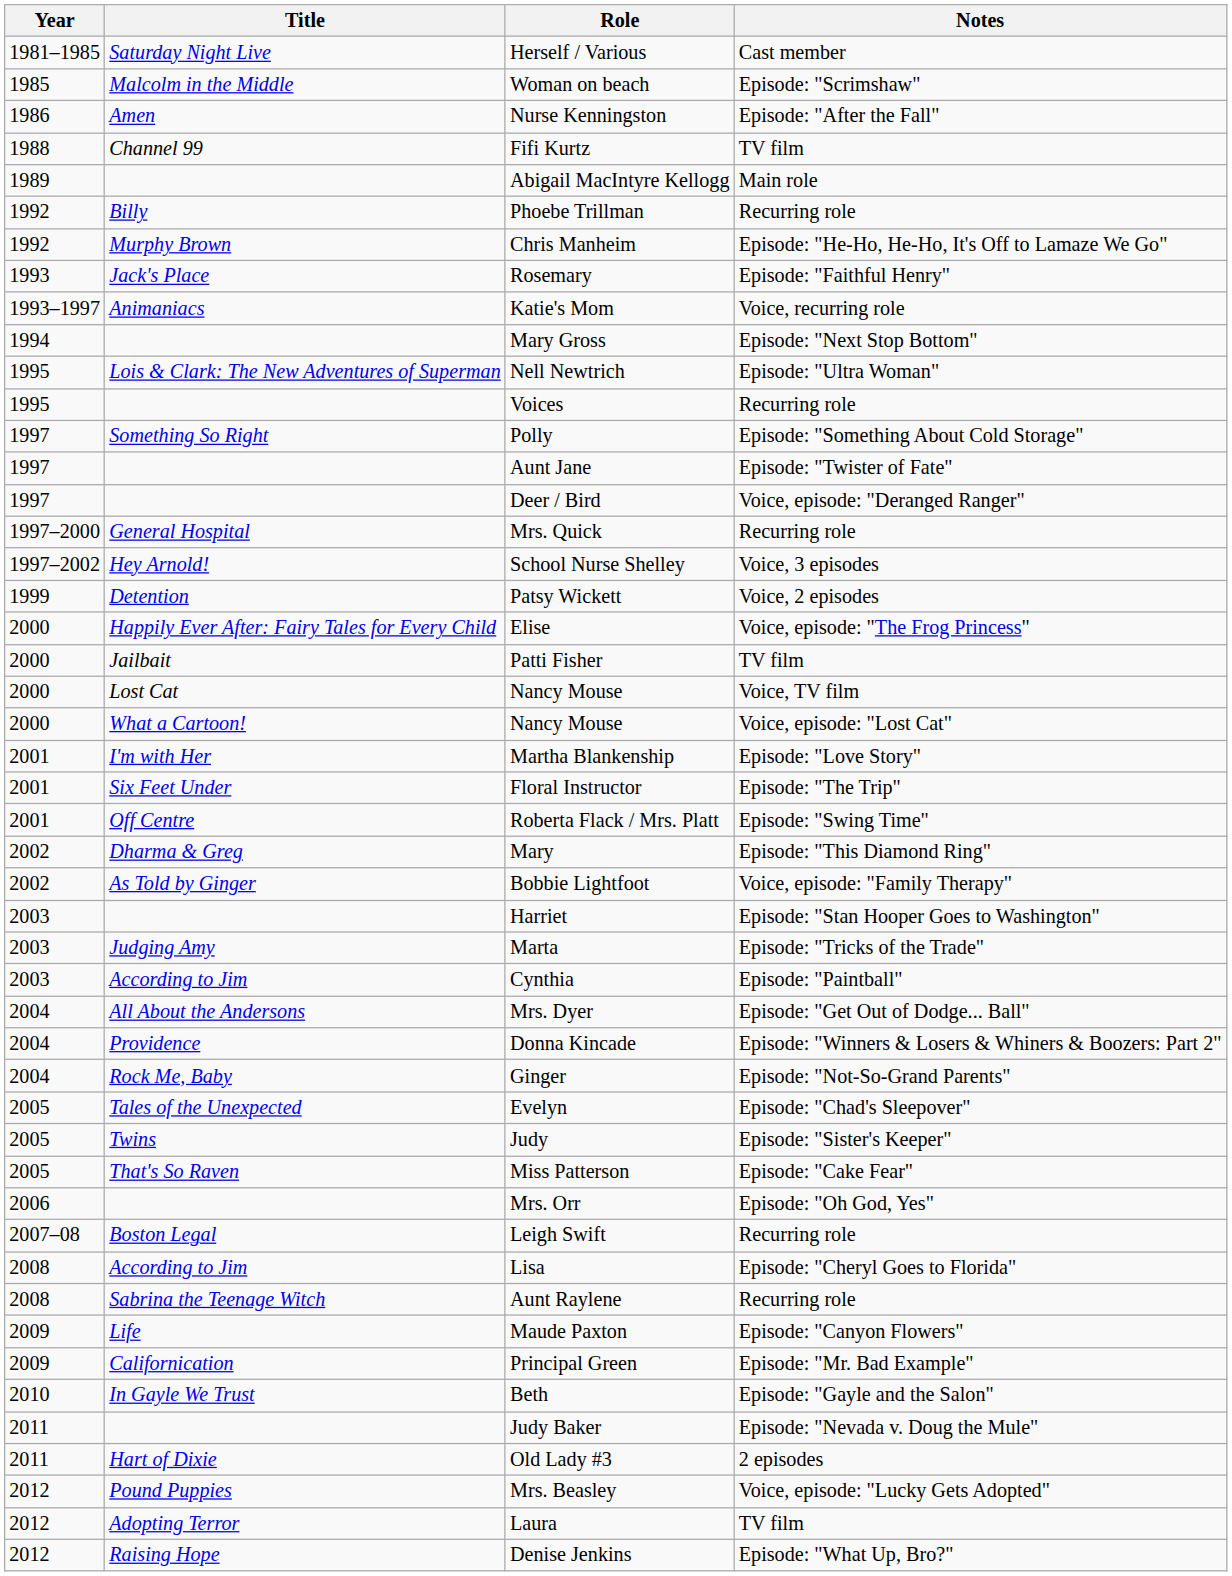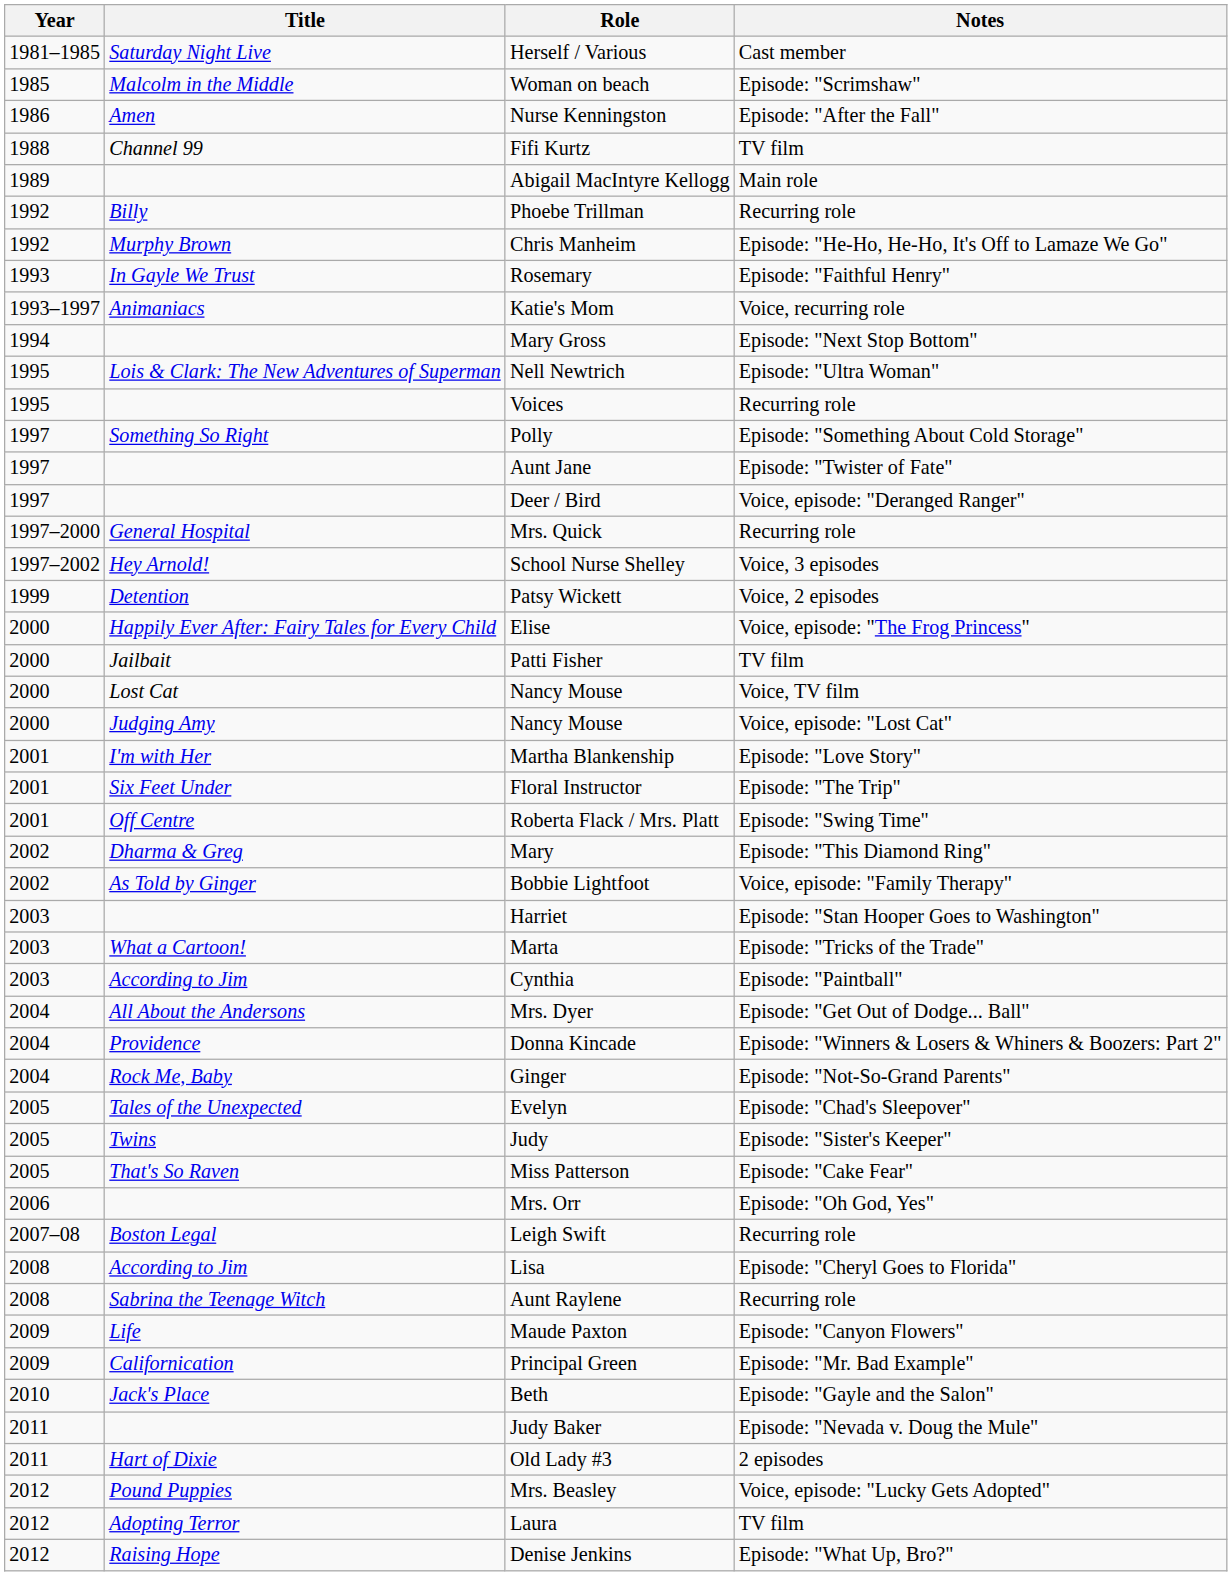Rosemary | Title: Jack's Place -> In Gayle We Trust
Nancy Mouse / Voice, episode: "Lost Cat" | Title: What a Cartoon! -> Judging Amy
Marta | Title: Judging Amy -> What a Cartoon!
Beth | Title: In Gayle We Trust -> Jack's Place
